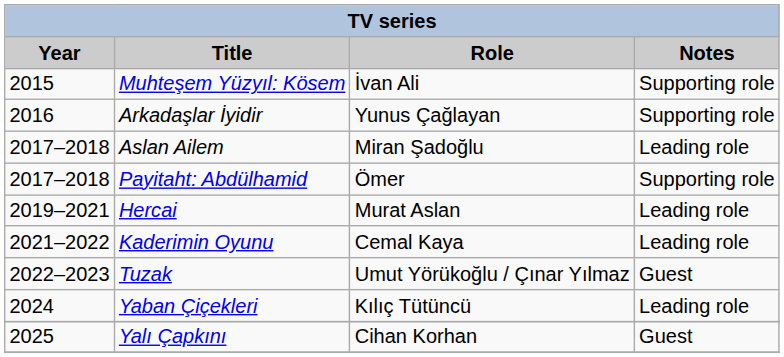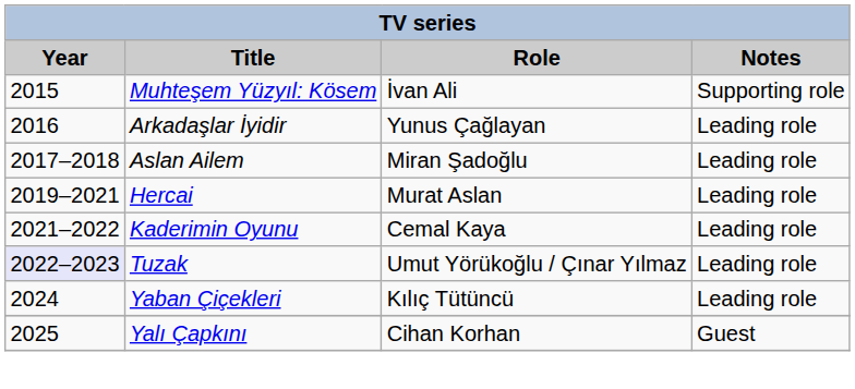Arkadaşlar İyidir | Notes: Supporting role -> Leading role
- row: 2017–2018 | Payitaht: Abdülhamid | Ömer | Supporting role
Tuzak | Year: no background -> lavender background
Tuzak | Notes: Guest -> Leading role
